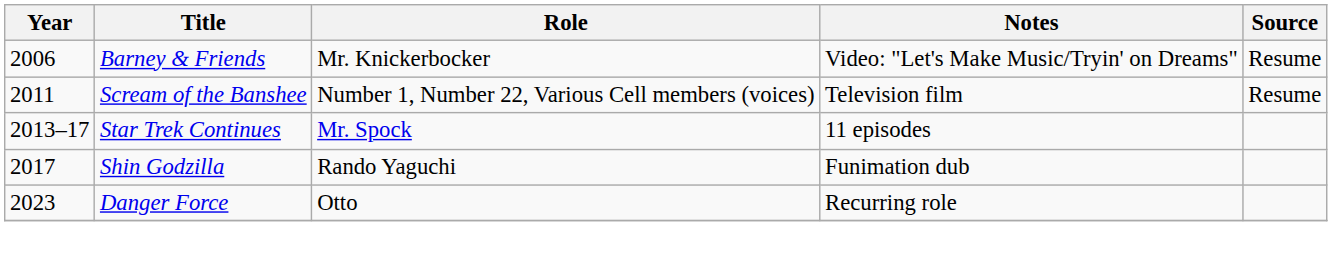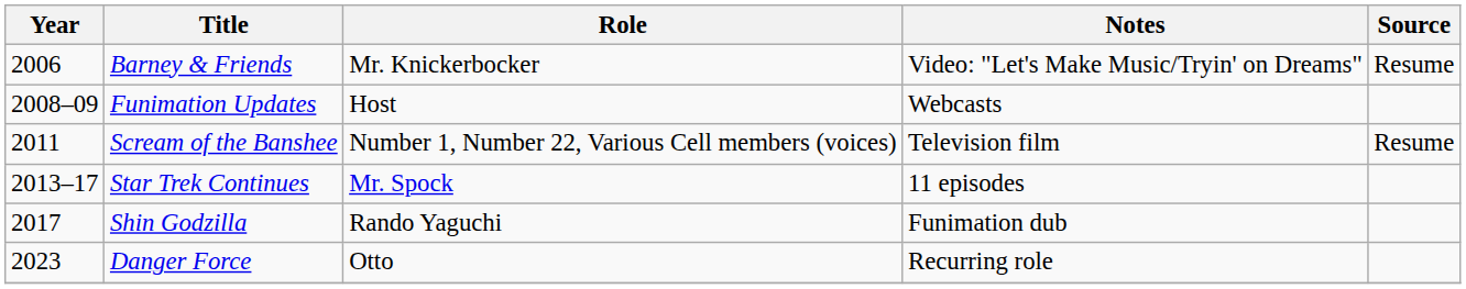+ row: 2008–09 | Funimation Updates | Host | Webcasts
